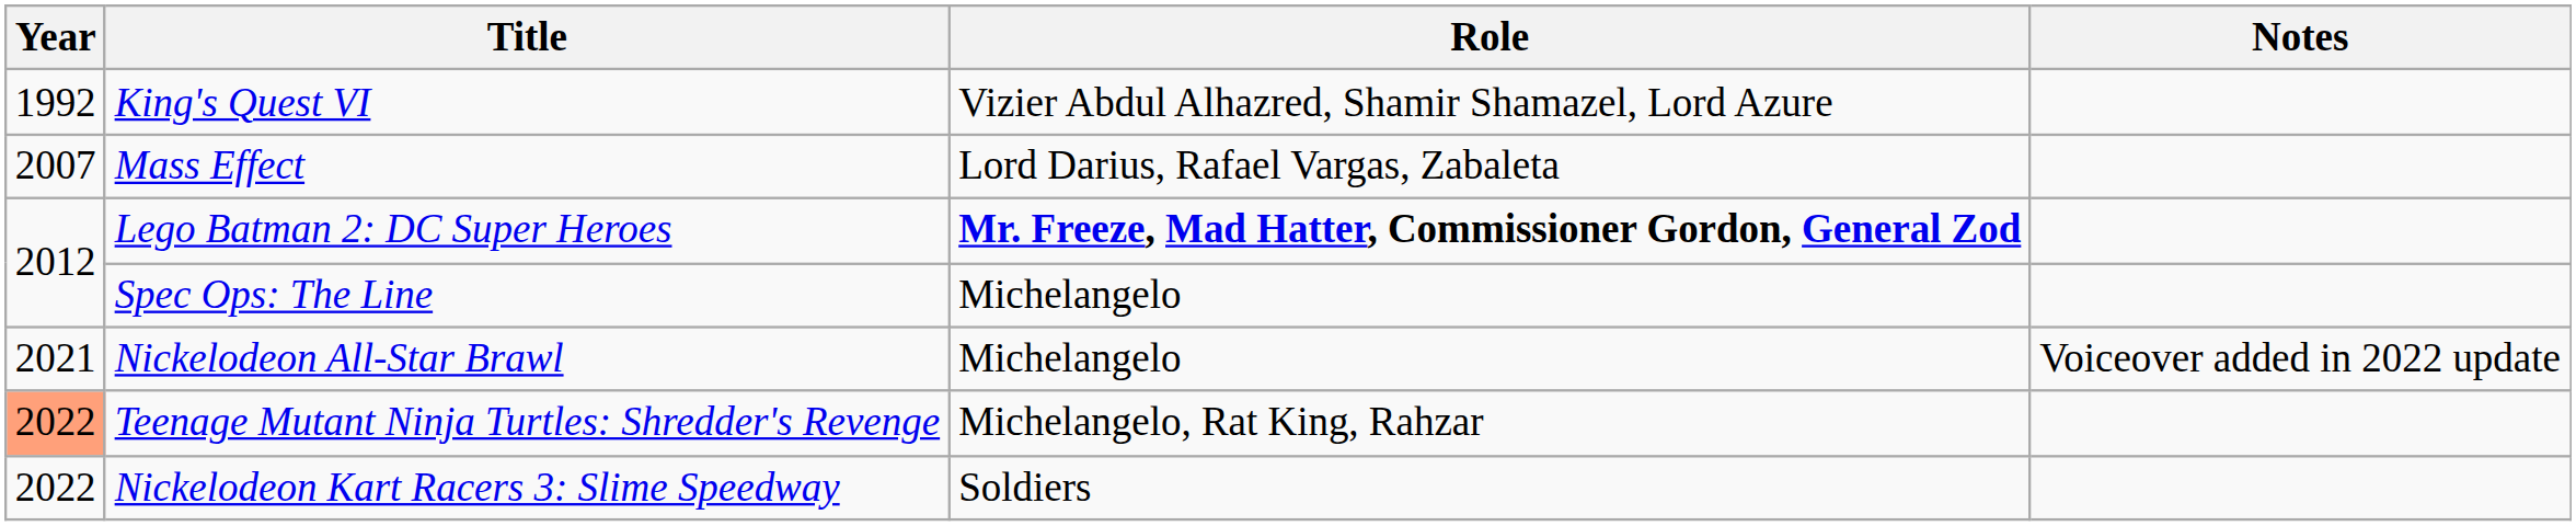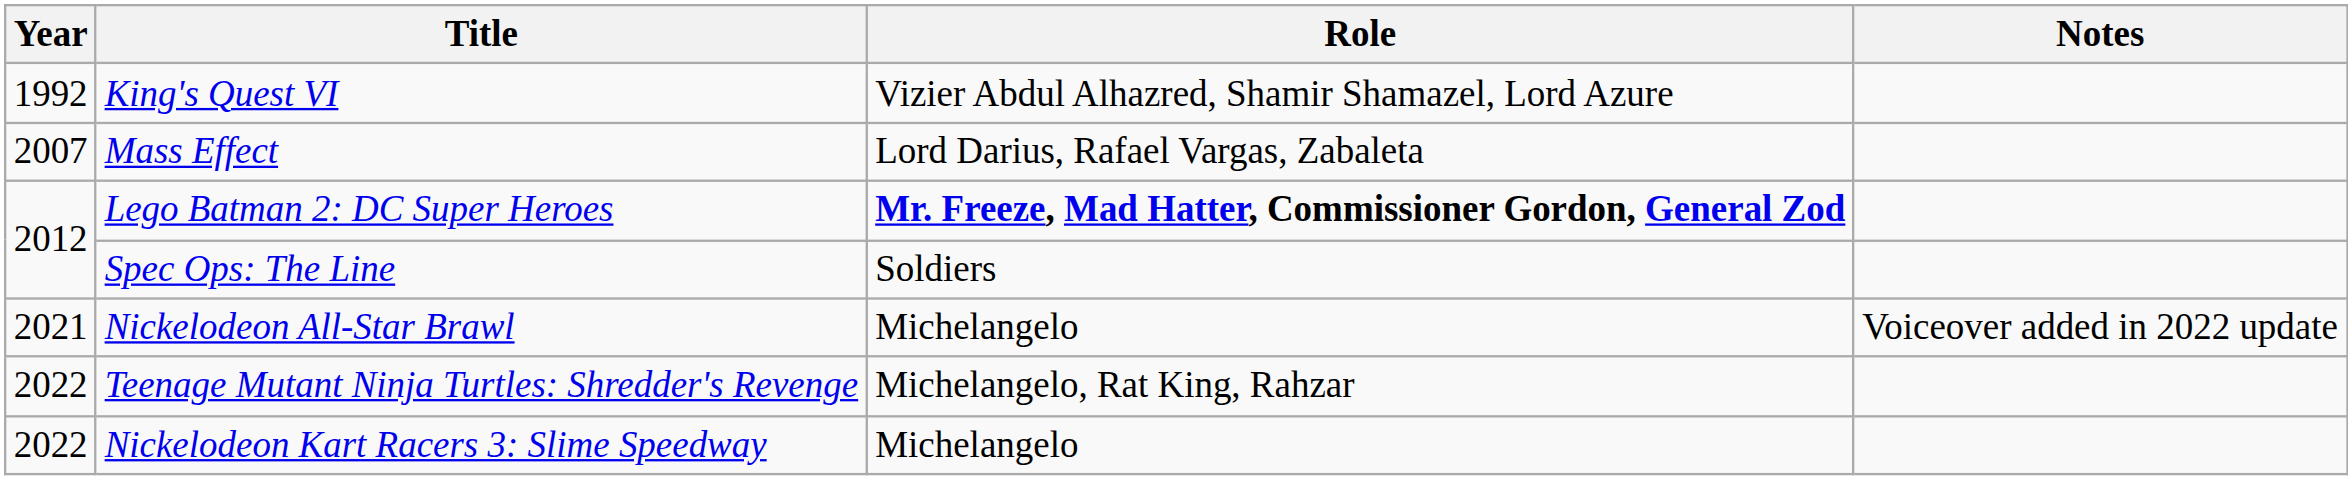Spec Ops: The Line | Role: Michelangelo -> Soldiers
Teenage Mutant Ninja Turtles: Shredder's Revenge | Year: lightsalmon background -> no background
Nickelodeon Kart Racers 3: Slime Speedway | Role: Soldiers -> Michelangelo
